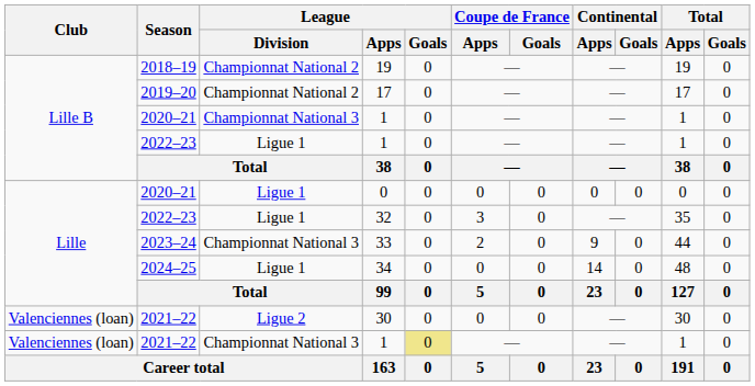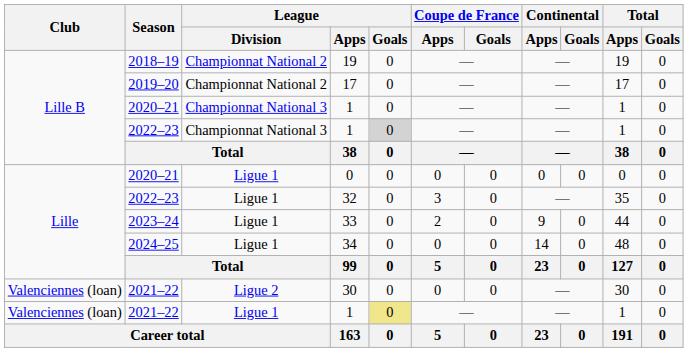2022–23 / 1 | League / Division: Ligue 1 -> Championnat National 3
2022–23 / 1 | League / Goals: no background -> lightgrey background
33 | League / Division: Championnat National 3 -> Ligue 1
2021–22 / 1 | League / Division: Championnat National 3 -> Ligue 1
